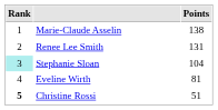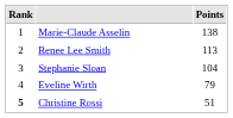Renee Lee Smith | Points: 131 -> 113
Stephanie Sloan | Rank: paleturquoise background -> no background
Eveline Wirth | Points: 81 -> 79
